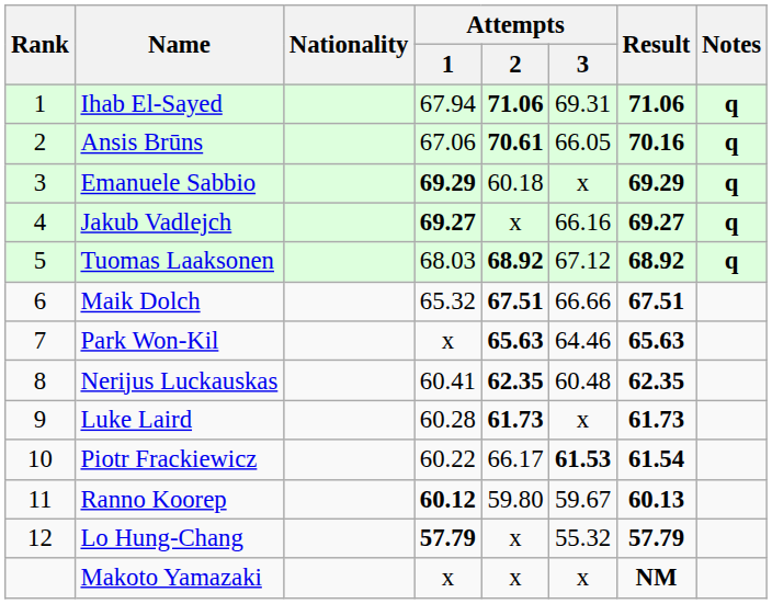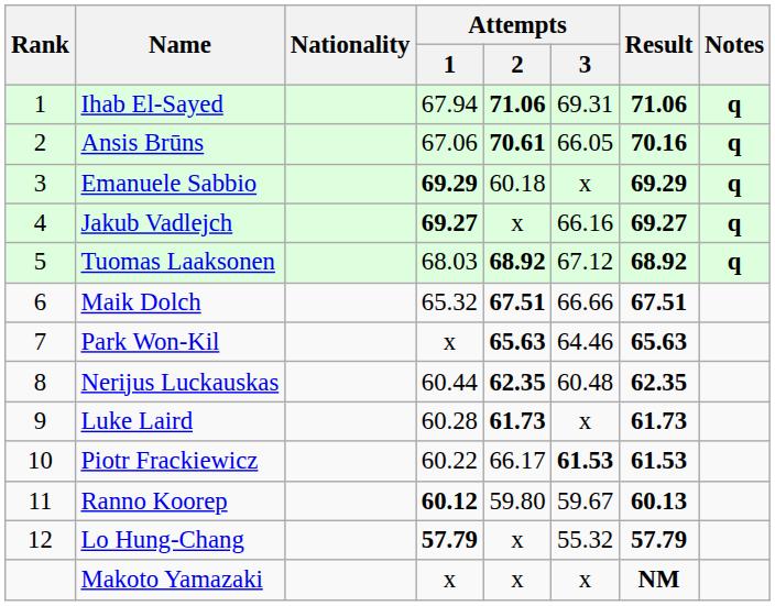Nerijus Luckauskas | Attempts / 1: 60.41 -> 60.44
Piotr Frackiewicz | Result: 61.54 -> 61.53
